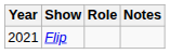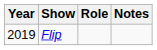Flip | Year: 2021 -> 2019
